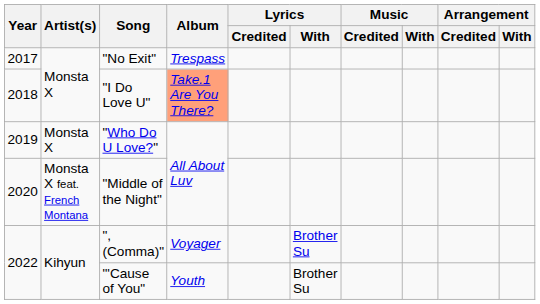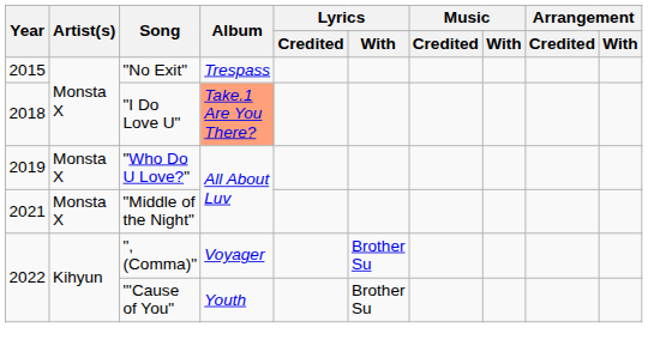"No Exit" | Year: 2017 -> 2015
"Middle of the Night" | Year: 2020 -> 2021
"Middle of the Night" | Artist(s): Monsta X feat. French Montana -> Monsta X
